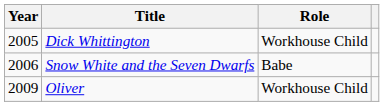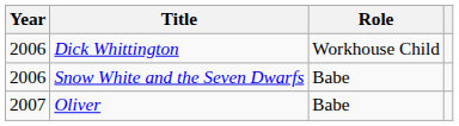Dick Whittington | Year: 2005 -> 2006
Oliver | Year: 2009 -> 2007
Oliver | Role: Workhouse Child -> Babe
